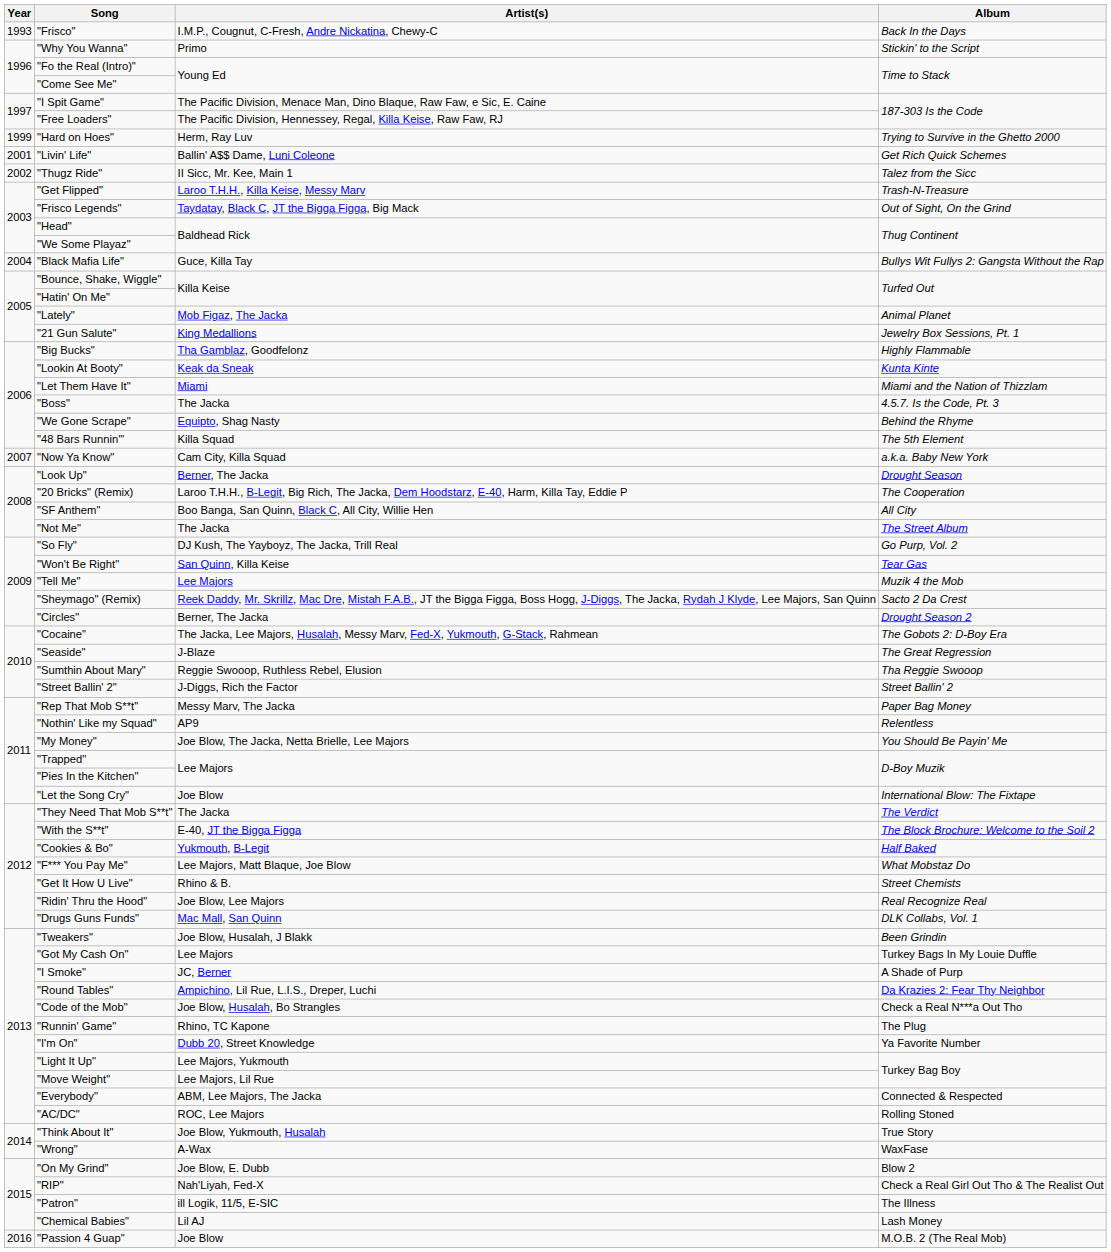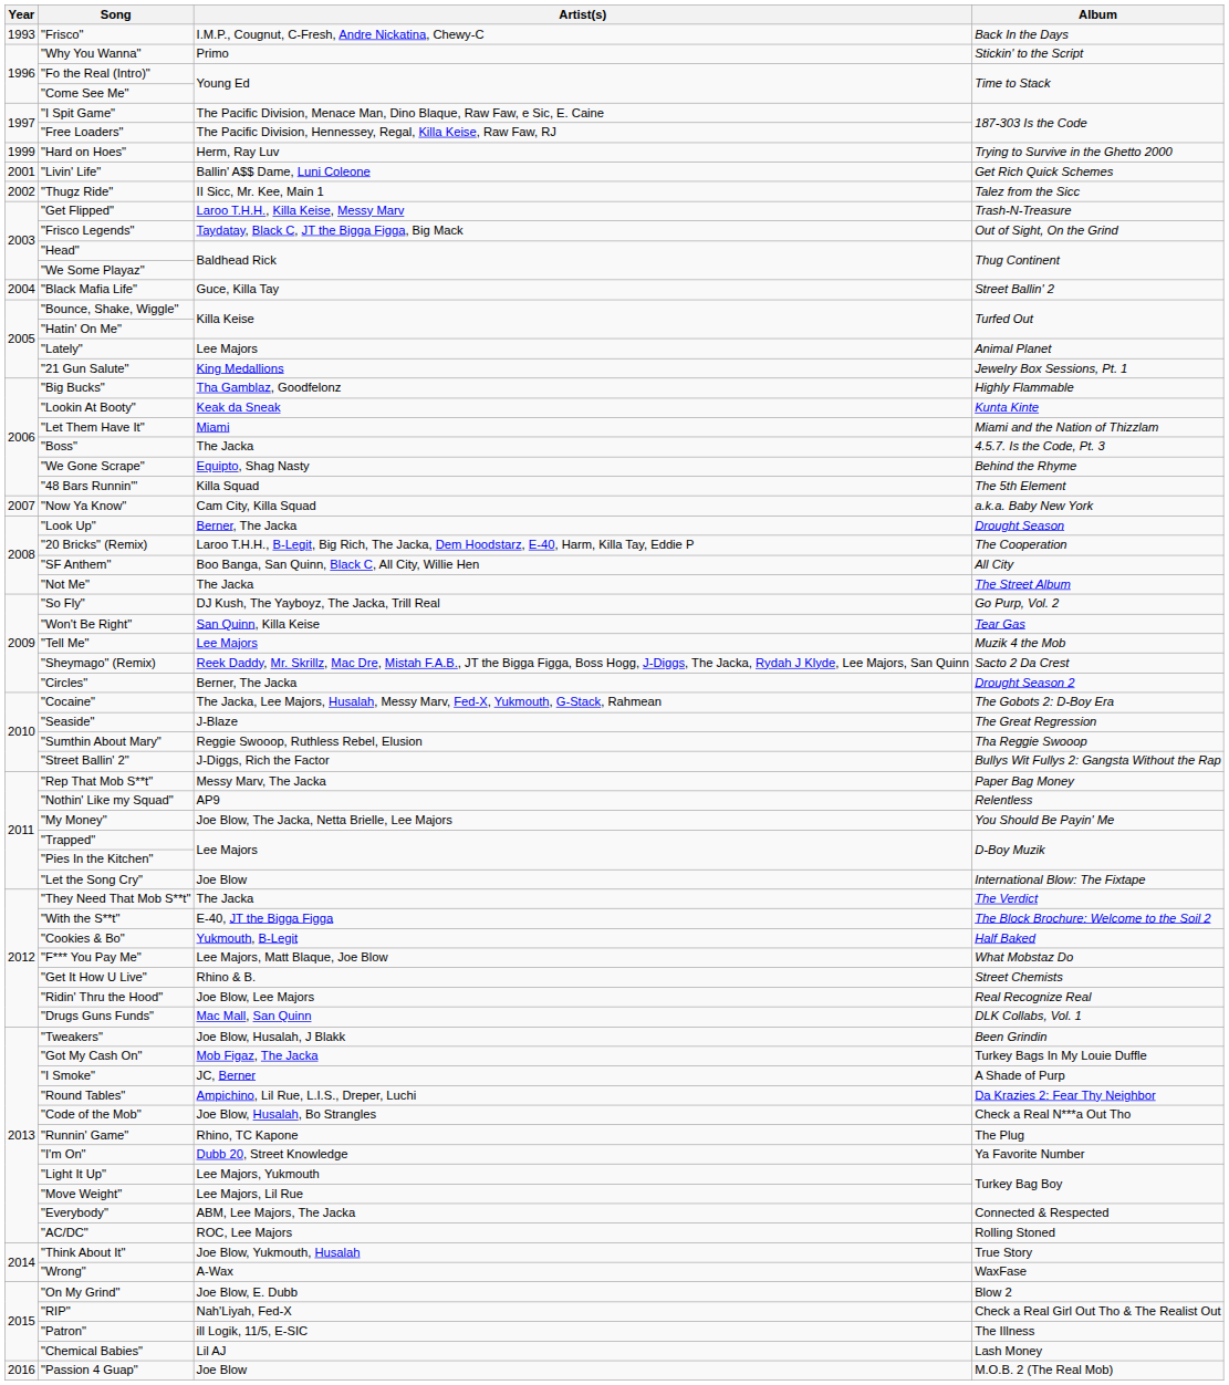"Black Mafia Life" | Album: Bullys Wit Fullys 2: Gangsta Without the Rap -> Street Ballin' 2
"Lately" | Artist(s): Mob Figaz, The Jacka -> Lee Majors
"Street Ballin' 2" | Album: Street Ballin' 2 -> Bullys Wit Fullys 2: Gangsta Without the Rap
"Got My Cash On" | Artist(s): Lee Majors -> Mob Figaz, The Jacka
